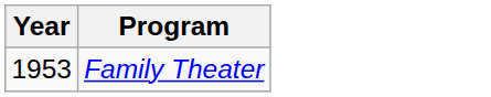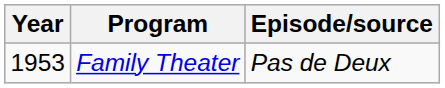+ column: Episode/source | Pas de Deux
